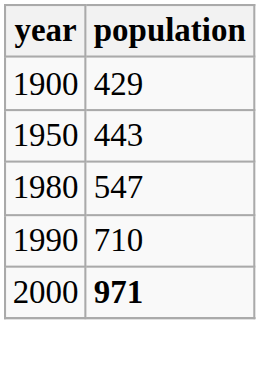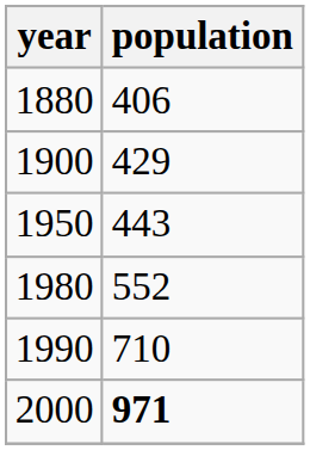+ row: 1880 | 406
1980 | population: 547 -> 552
